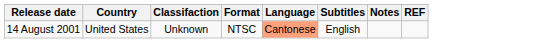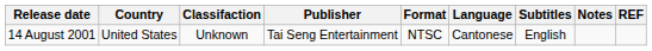+ column: Publisher | Tai Seng Entertainment
14 August 2001 | Language: lightsalmon background -> no background
